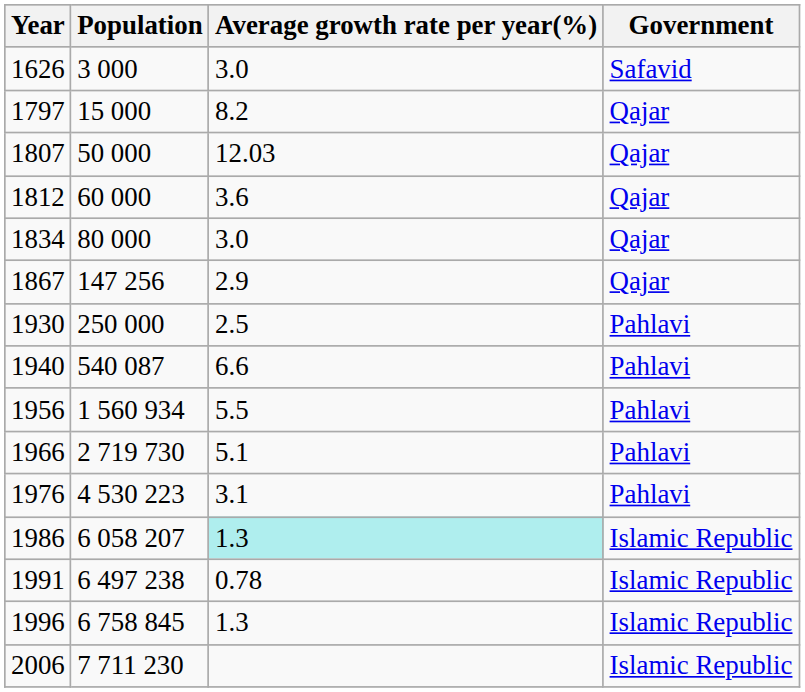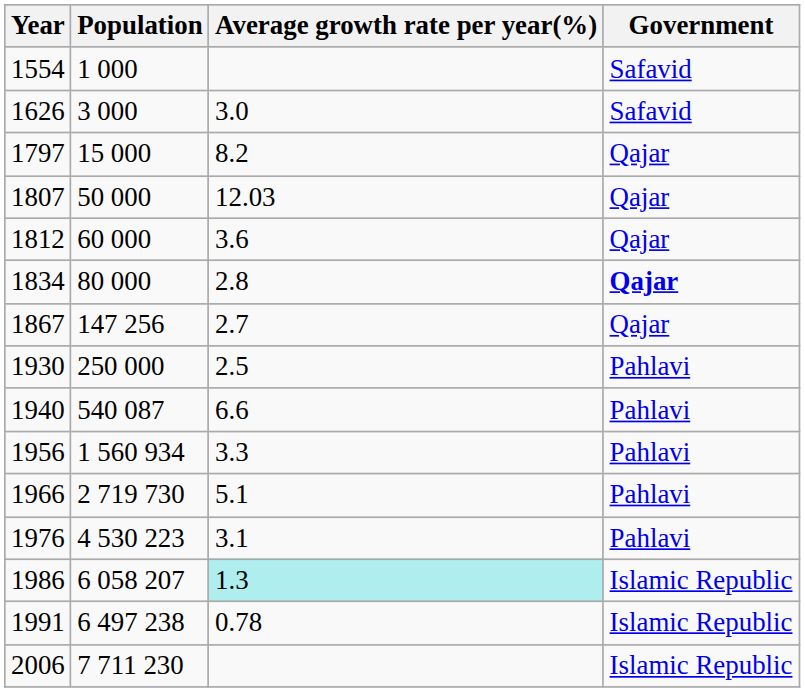+ row: 1554 | 1 000 | Safavid
1834 | Average growth rate per year(%): 3.0 -> 2.8
1834 | Government: normal -> bold
1867 | Average growth rate per year(%): 2.9 -> 2.7
1956 | Average growth rate per year(%): 5.5 -> 3.3
- row: 1996 | 6 758 845 | 1.3 | Islamic Republic
